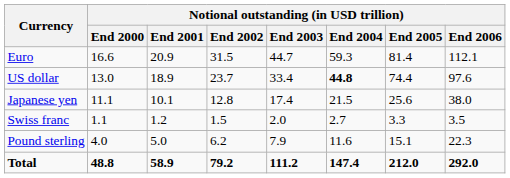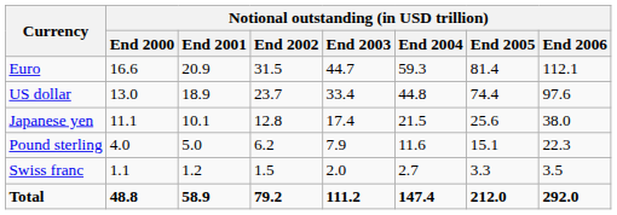US dollar | Notional outstanding (in USD trillion) / End 2004: bold -> normal
rows swapped: Pound sterling <-> Swiss franc
